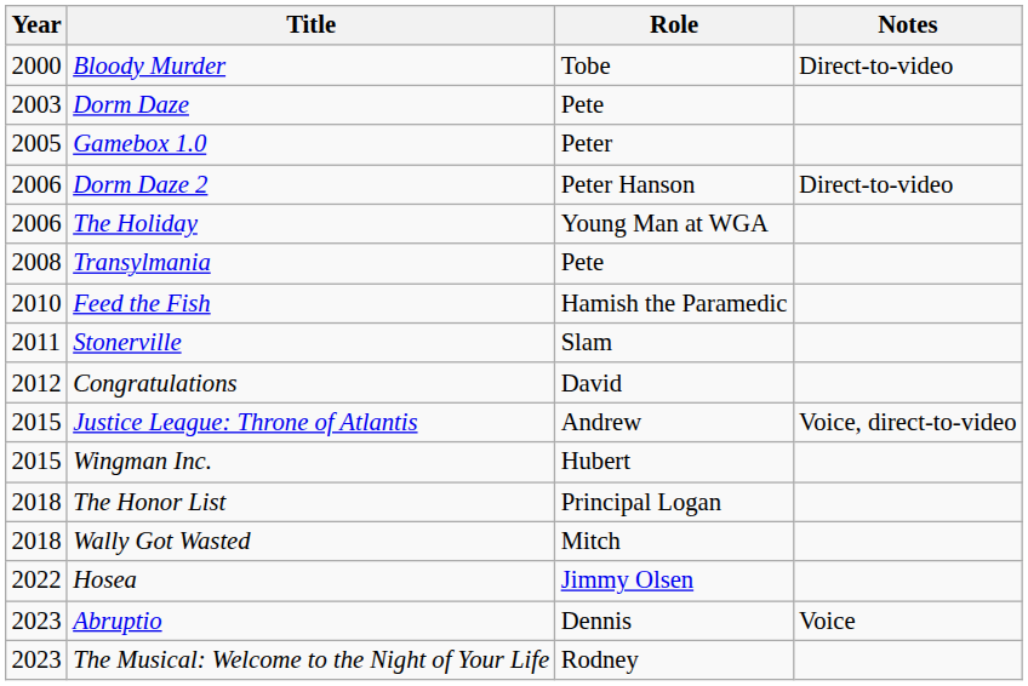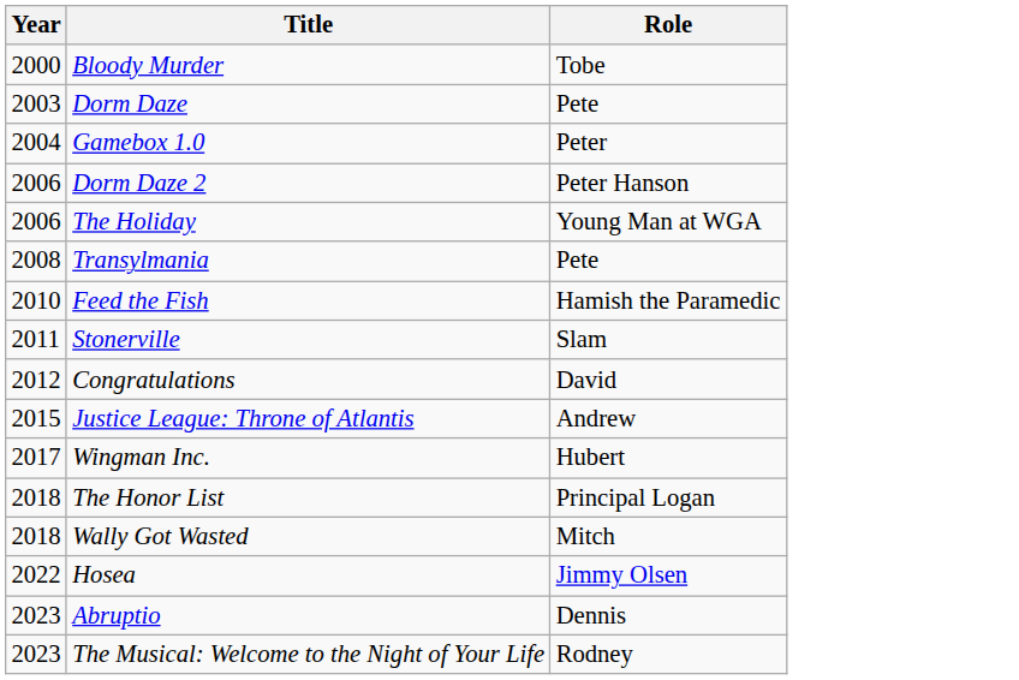- column: Notes | Direct-to-video | Direct-to-video | Voice, direct-to-video | Voice
Gamebox 1.0 | Year: 2005 -> 2004
Wingman Inc. | Year: 2015 -> 2017
